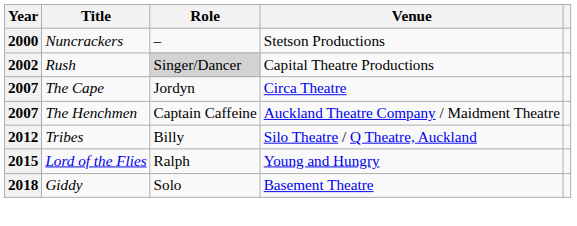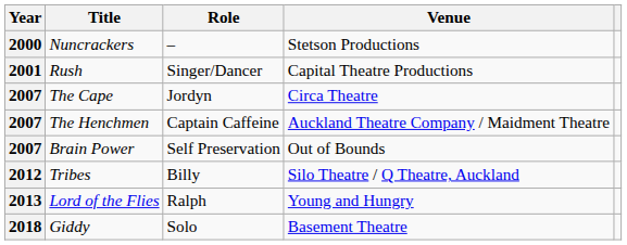Rush | Year: 2002 -> 2001
Rush | Role: lightgrey background -> no background
+ row: 2007 | Brain Power | Self Preservation | Out of Bounds
Lord of the Flies | Year: 2015 -> 2013
